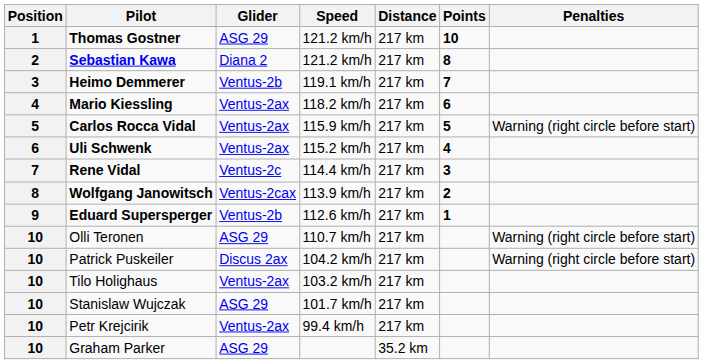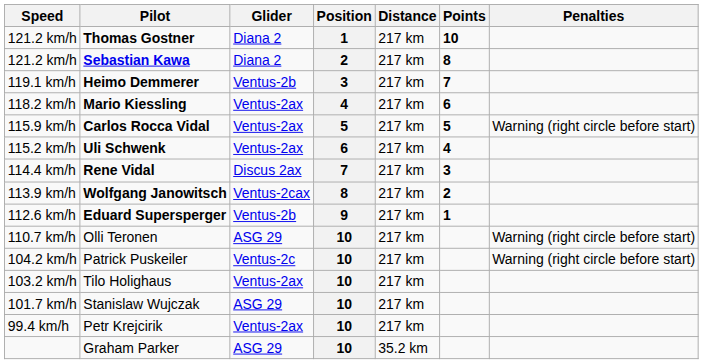columns swapped: Position <-> Speed
Thomas Gostner | Glider: ASG 29 -> Diana 2
Rene Vidal | Glider: Ventus-2c -> Discus 2ax
Patrick Puskeiler | Glider: Discus 2ax -> Ventus-2c
